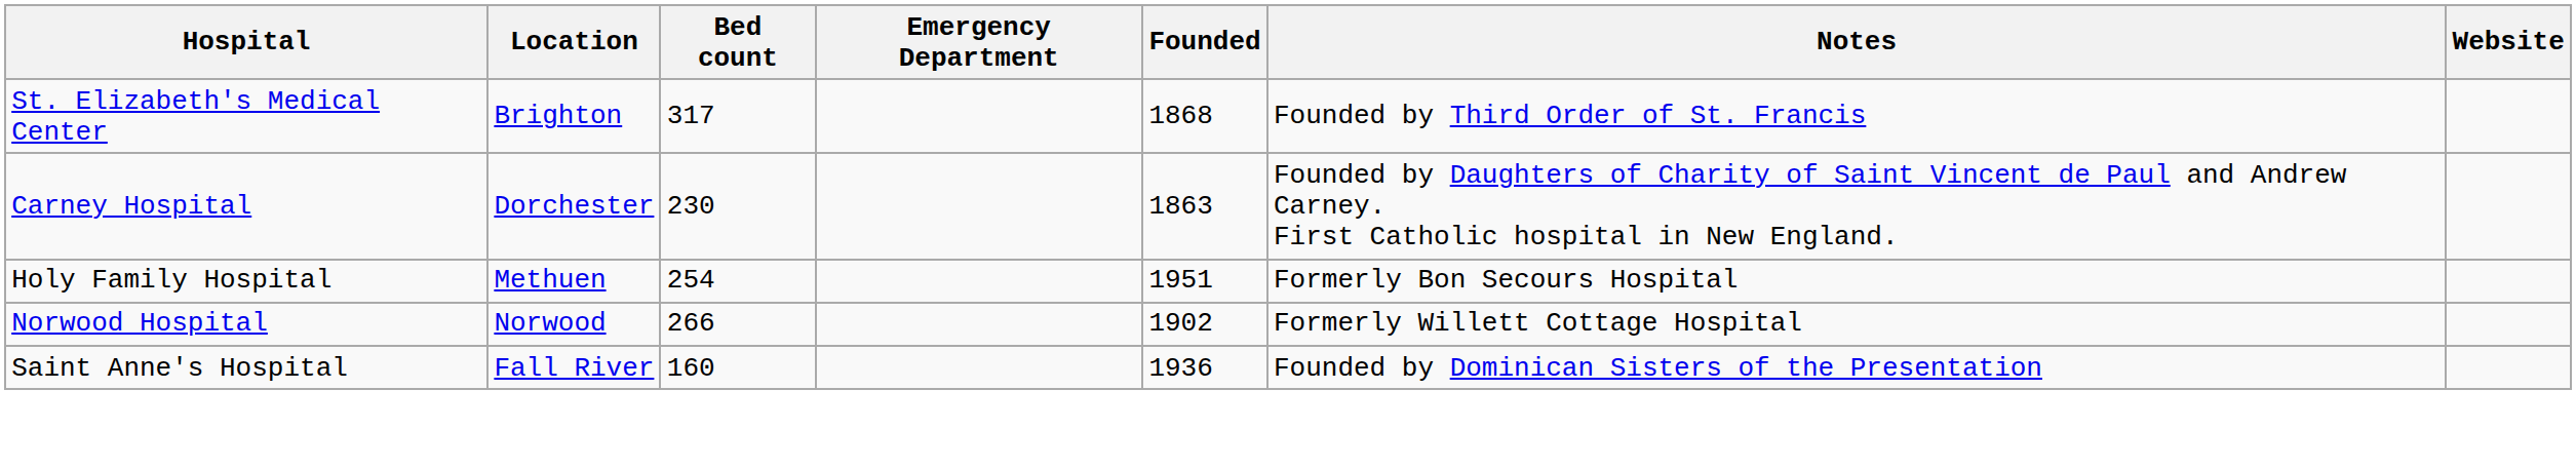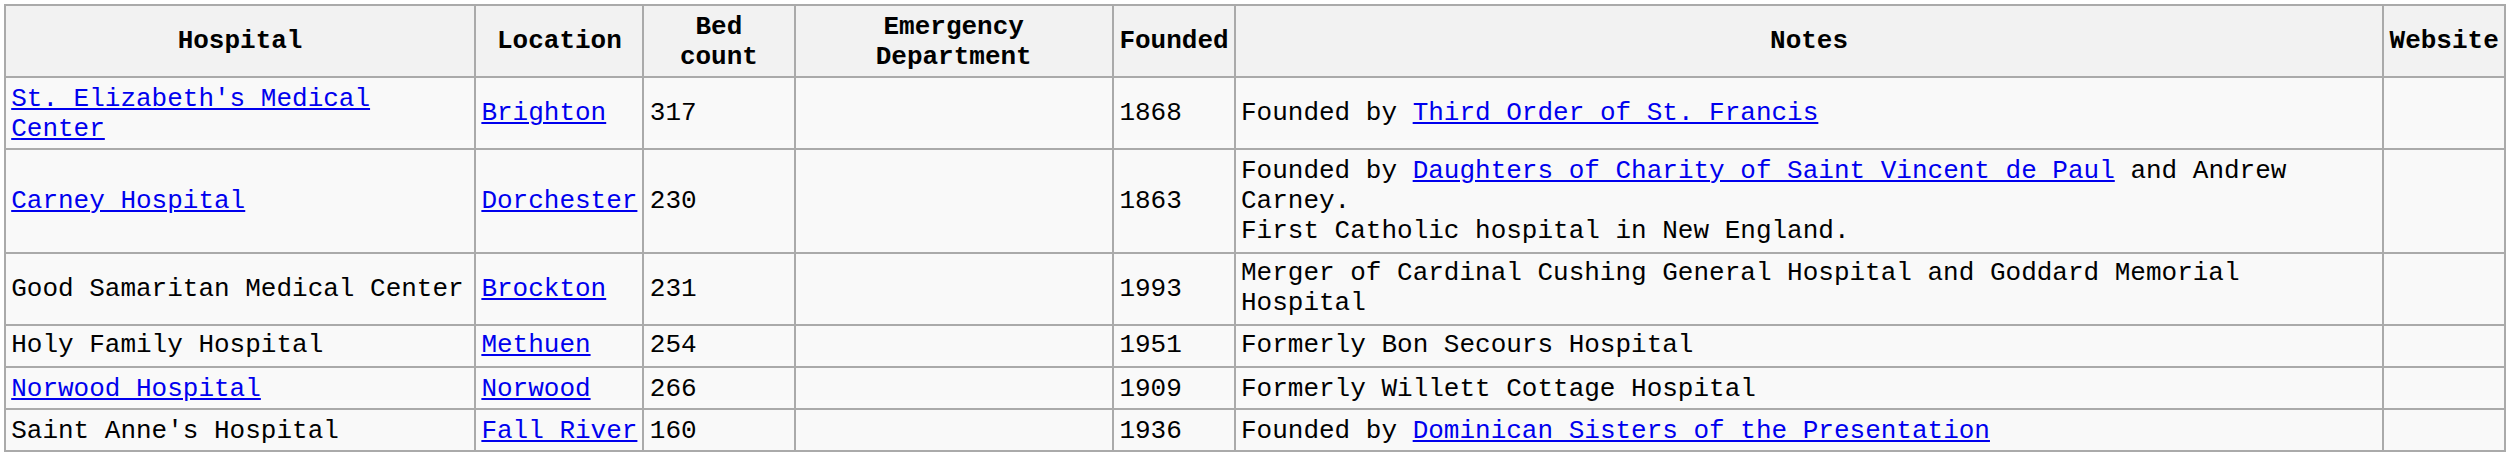+ row: Good Samaritan Medical Center | Brockton | 231 | 1993 | Merger of Cardinal Cushing General Hospital and Goddard Memorial Hospital
Norwood Hospital | Founded: 1902 -> 1909
